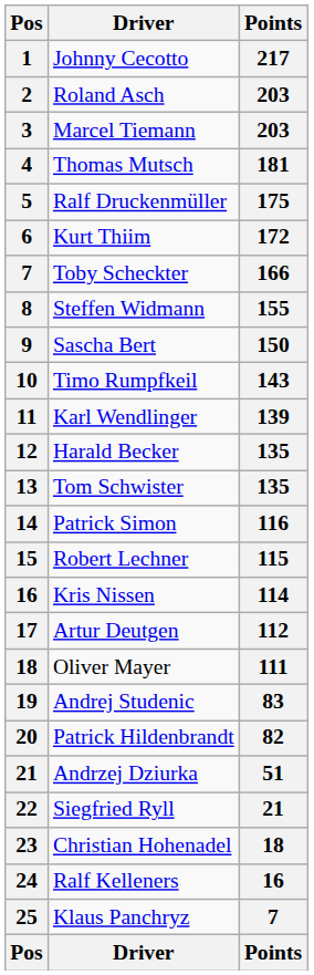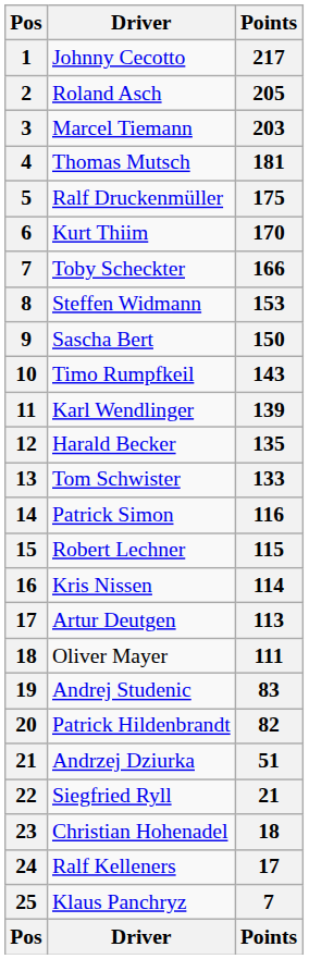Roland Asch | Points: 203 -> 205
Kurt Thiim | Points: 172 -> 170
Steffen Widmann | Points: 155 -> 153
Tom Schwister | Points: 135 -> 133
Artur Deutgen | Points: 112 -> 113
Ralf Kelleners | Points: 16 -> 17
